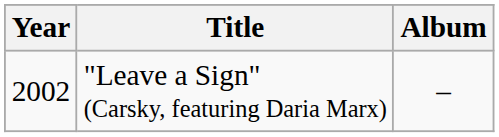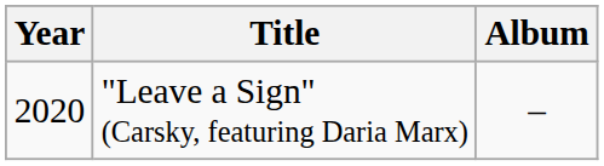"Leave a Sign" (Carsky, featuring Daria Marx) | Year: 2002 -> 2020
